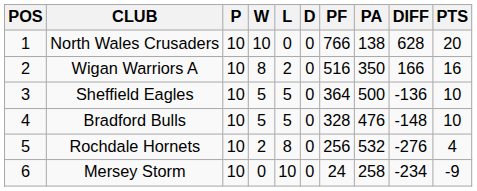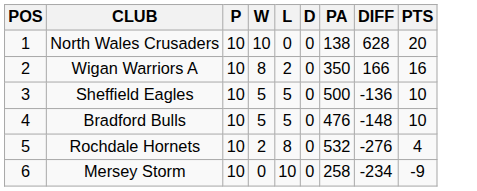- column: PF | 766 | 516 | 364 | 328 | 256 | 24
